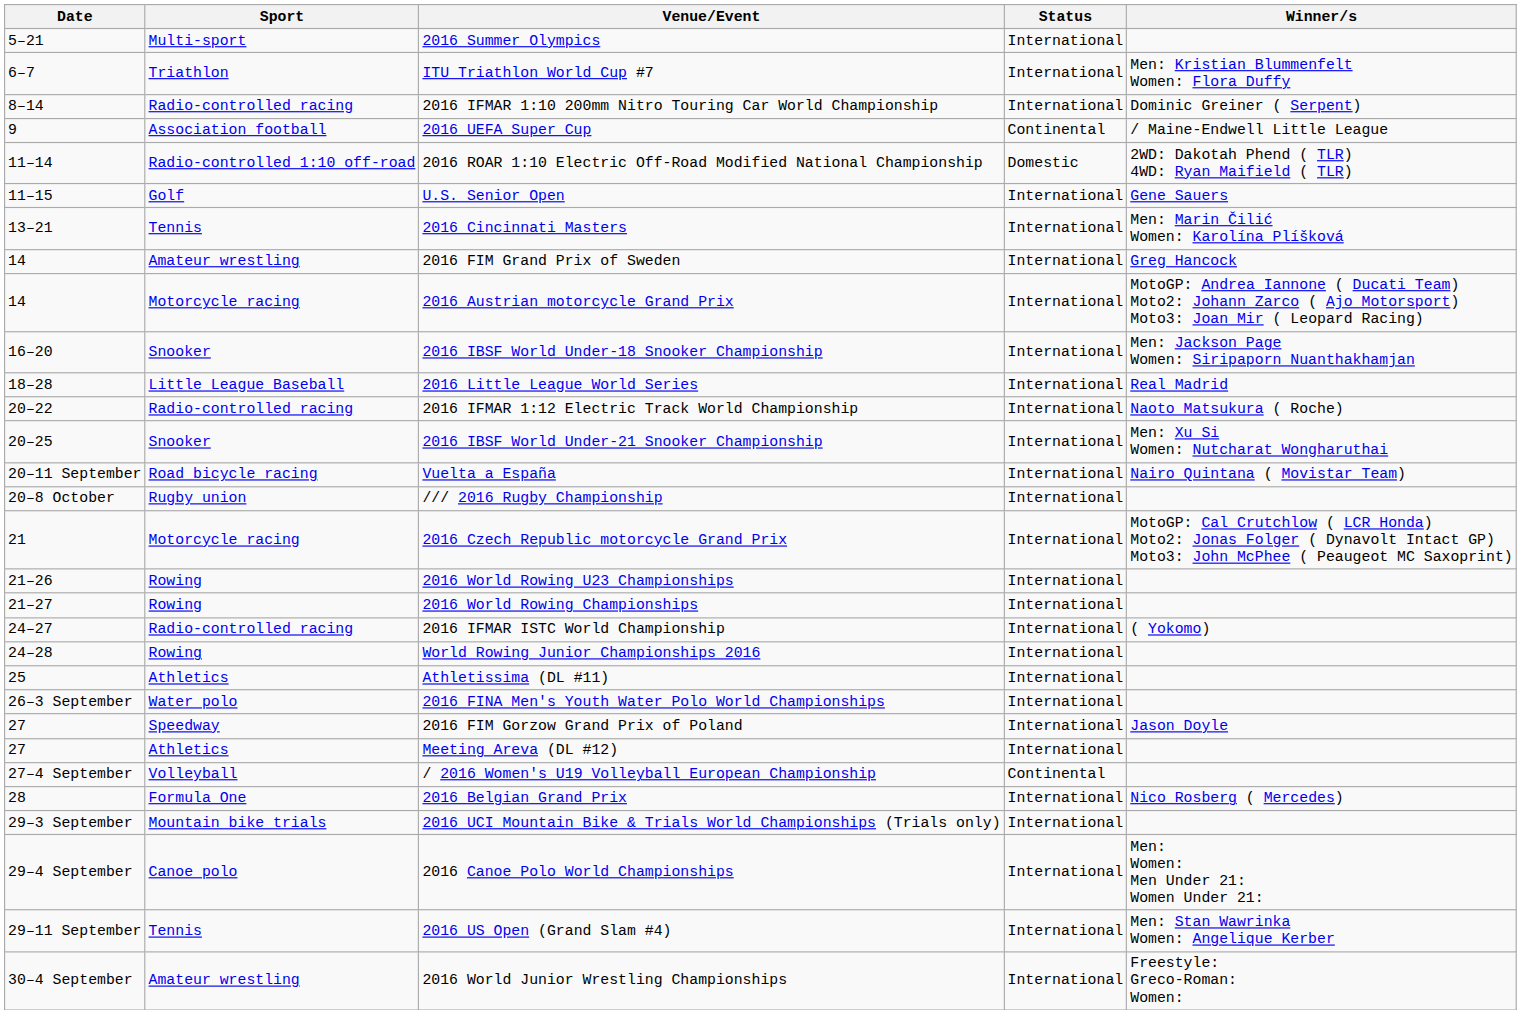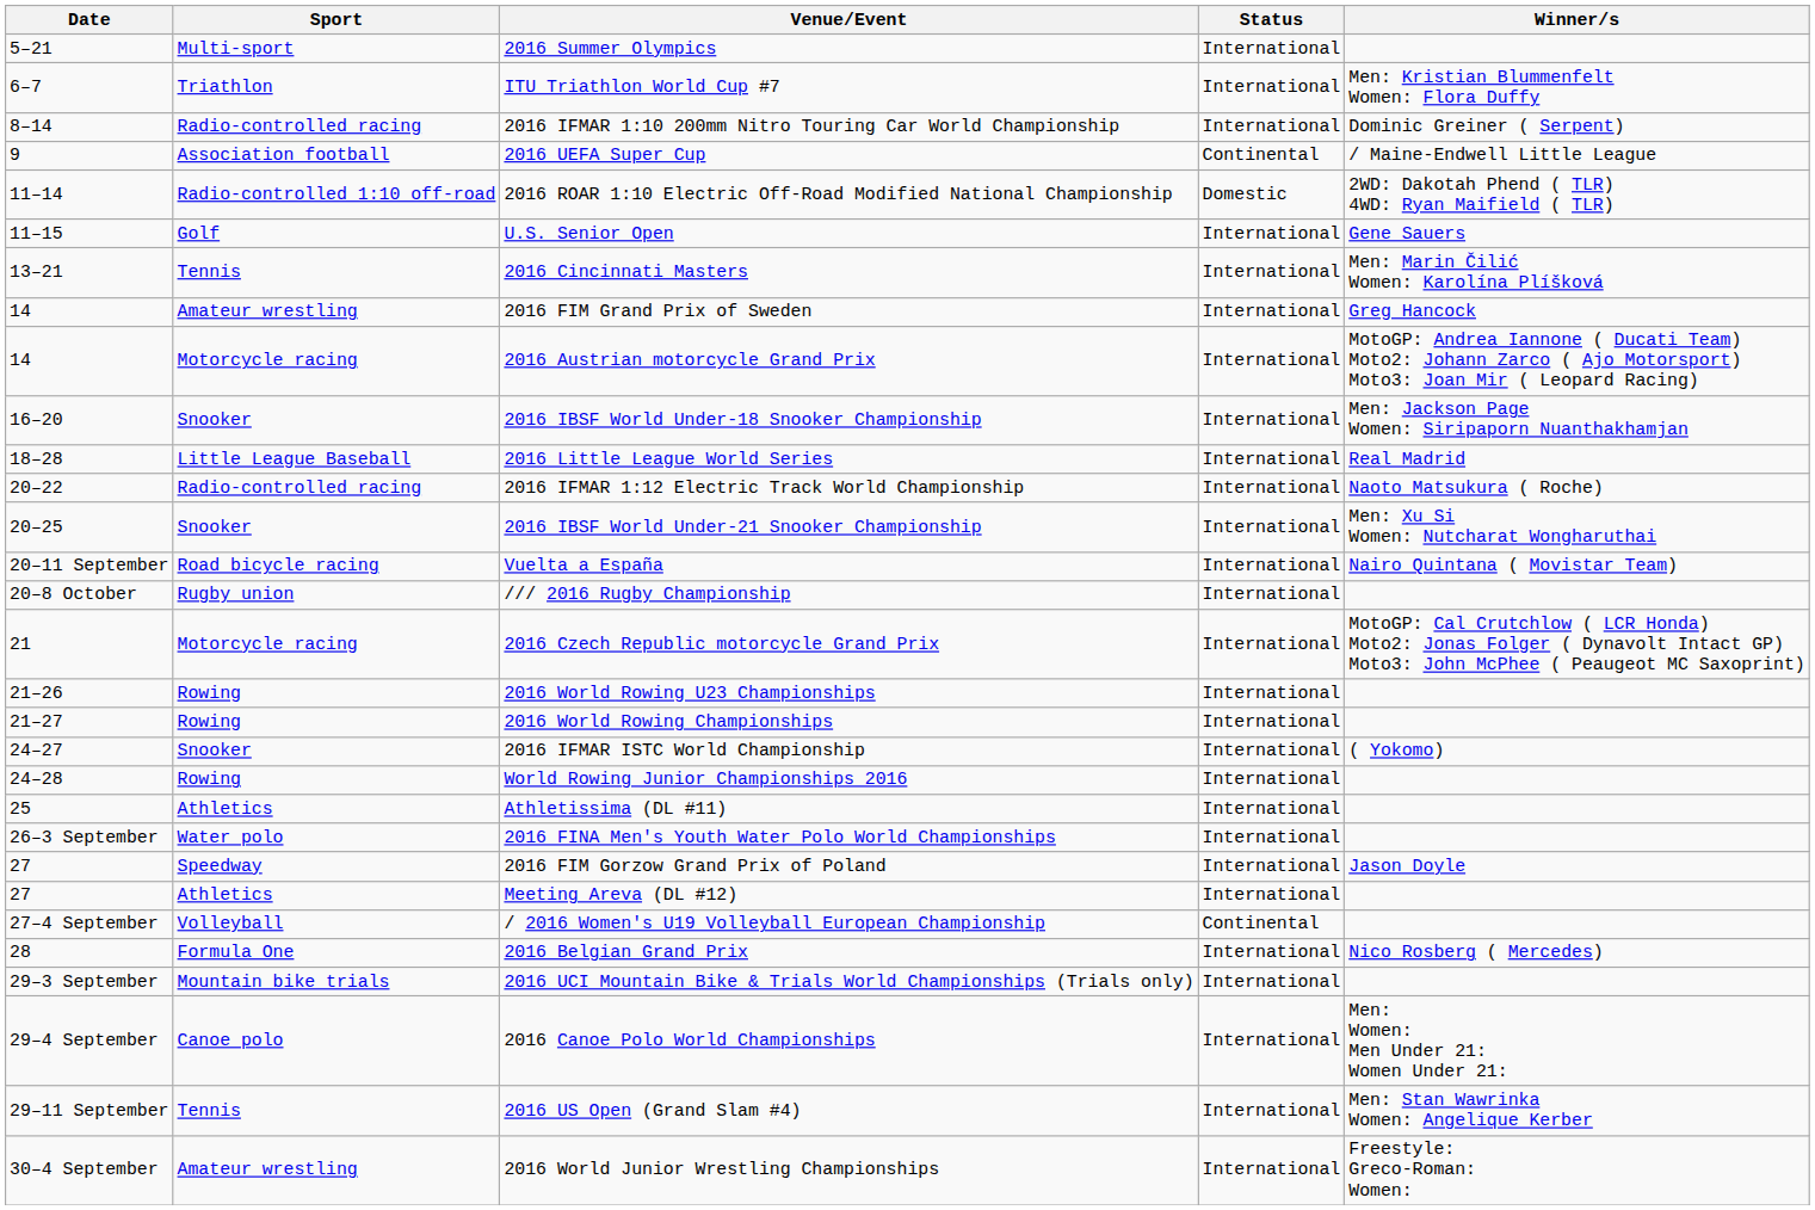2016 IFMAR ISTC World Championship | Sport: Radio-controlled racing -> Snooker
